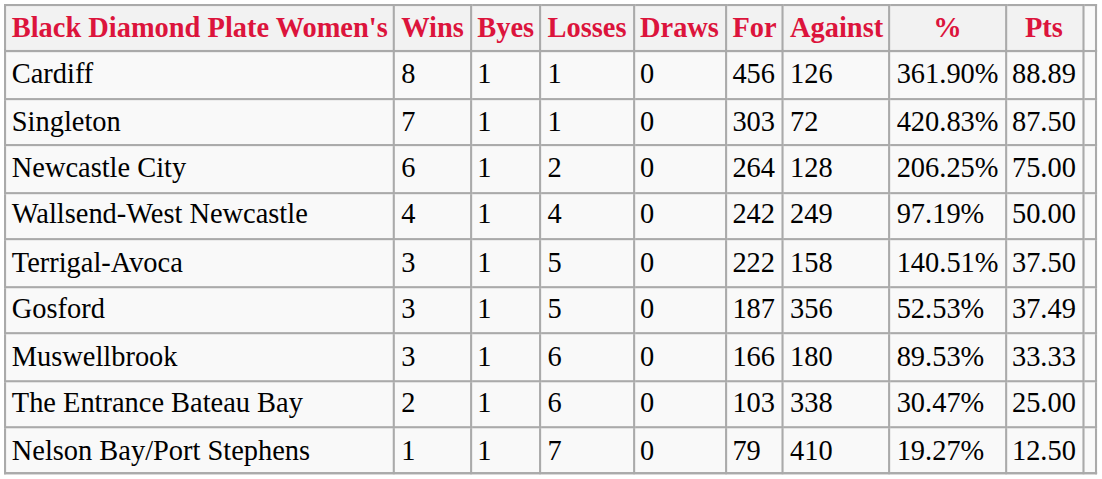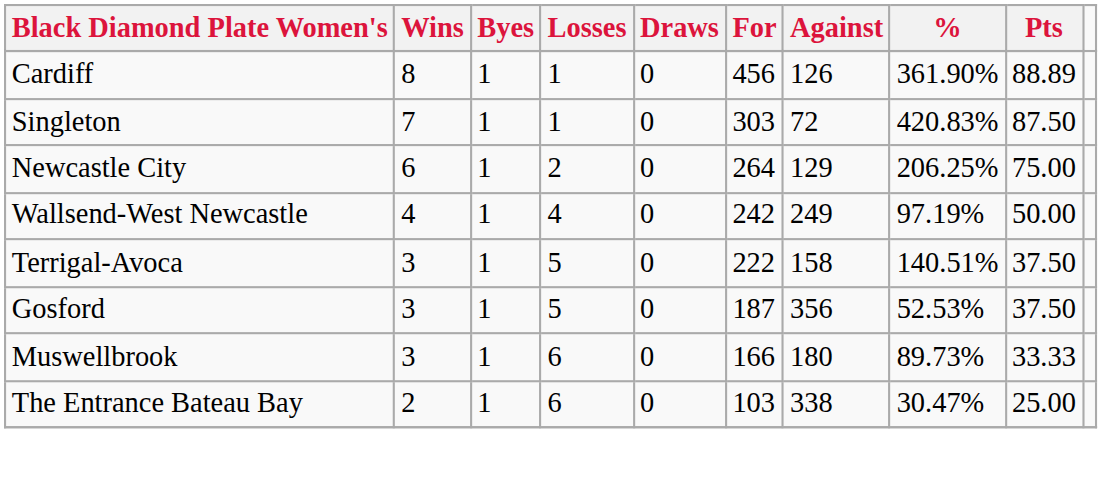Newcastle City | Against: 128 -> 129
Gosford | Pts: 37.49 -> 37.50
Muswellbrook | %: 89.53% -> 89.73%
- row: Nelson Bay/Port Stephens | 1 | 1 | 7 | 0 | 79 | 410 | 19.27% | 12.50
